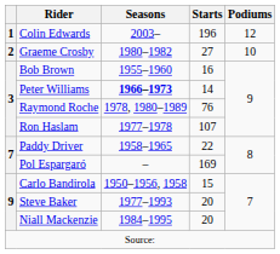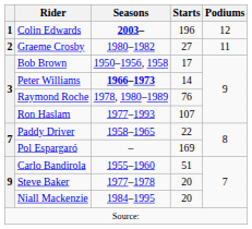Colin Edwards | Seasons: normal -> bold
Graeme Crosby | Podiums: 10 -> 11
Bob Brown | Seasons: 1955–1960 -> 1950–1956, 1958
Bob Brown | Starts: 16 -> 17
Ron Haslam | Seasons: 1977–1978 -> 1977–1993
Carlo Bandirola | Seasons: 1950–1956, 1958 -> 1955–1960
Carlo Bandirola | Starts: 15 -> 51
Steve Baker | Seasons: 1977–1993 -> 1977–1978
